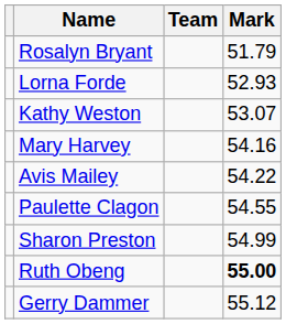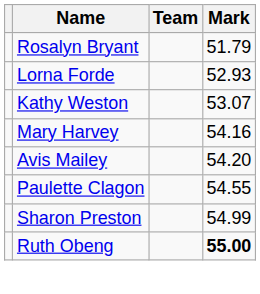Avis Mailey | Mark: 54.22 -> 54.20
- row: Gerry Dammer | 55.12
